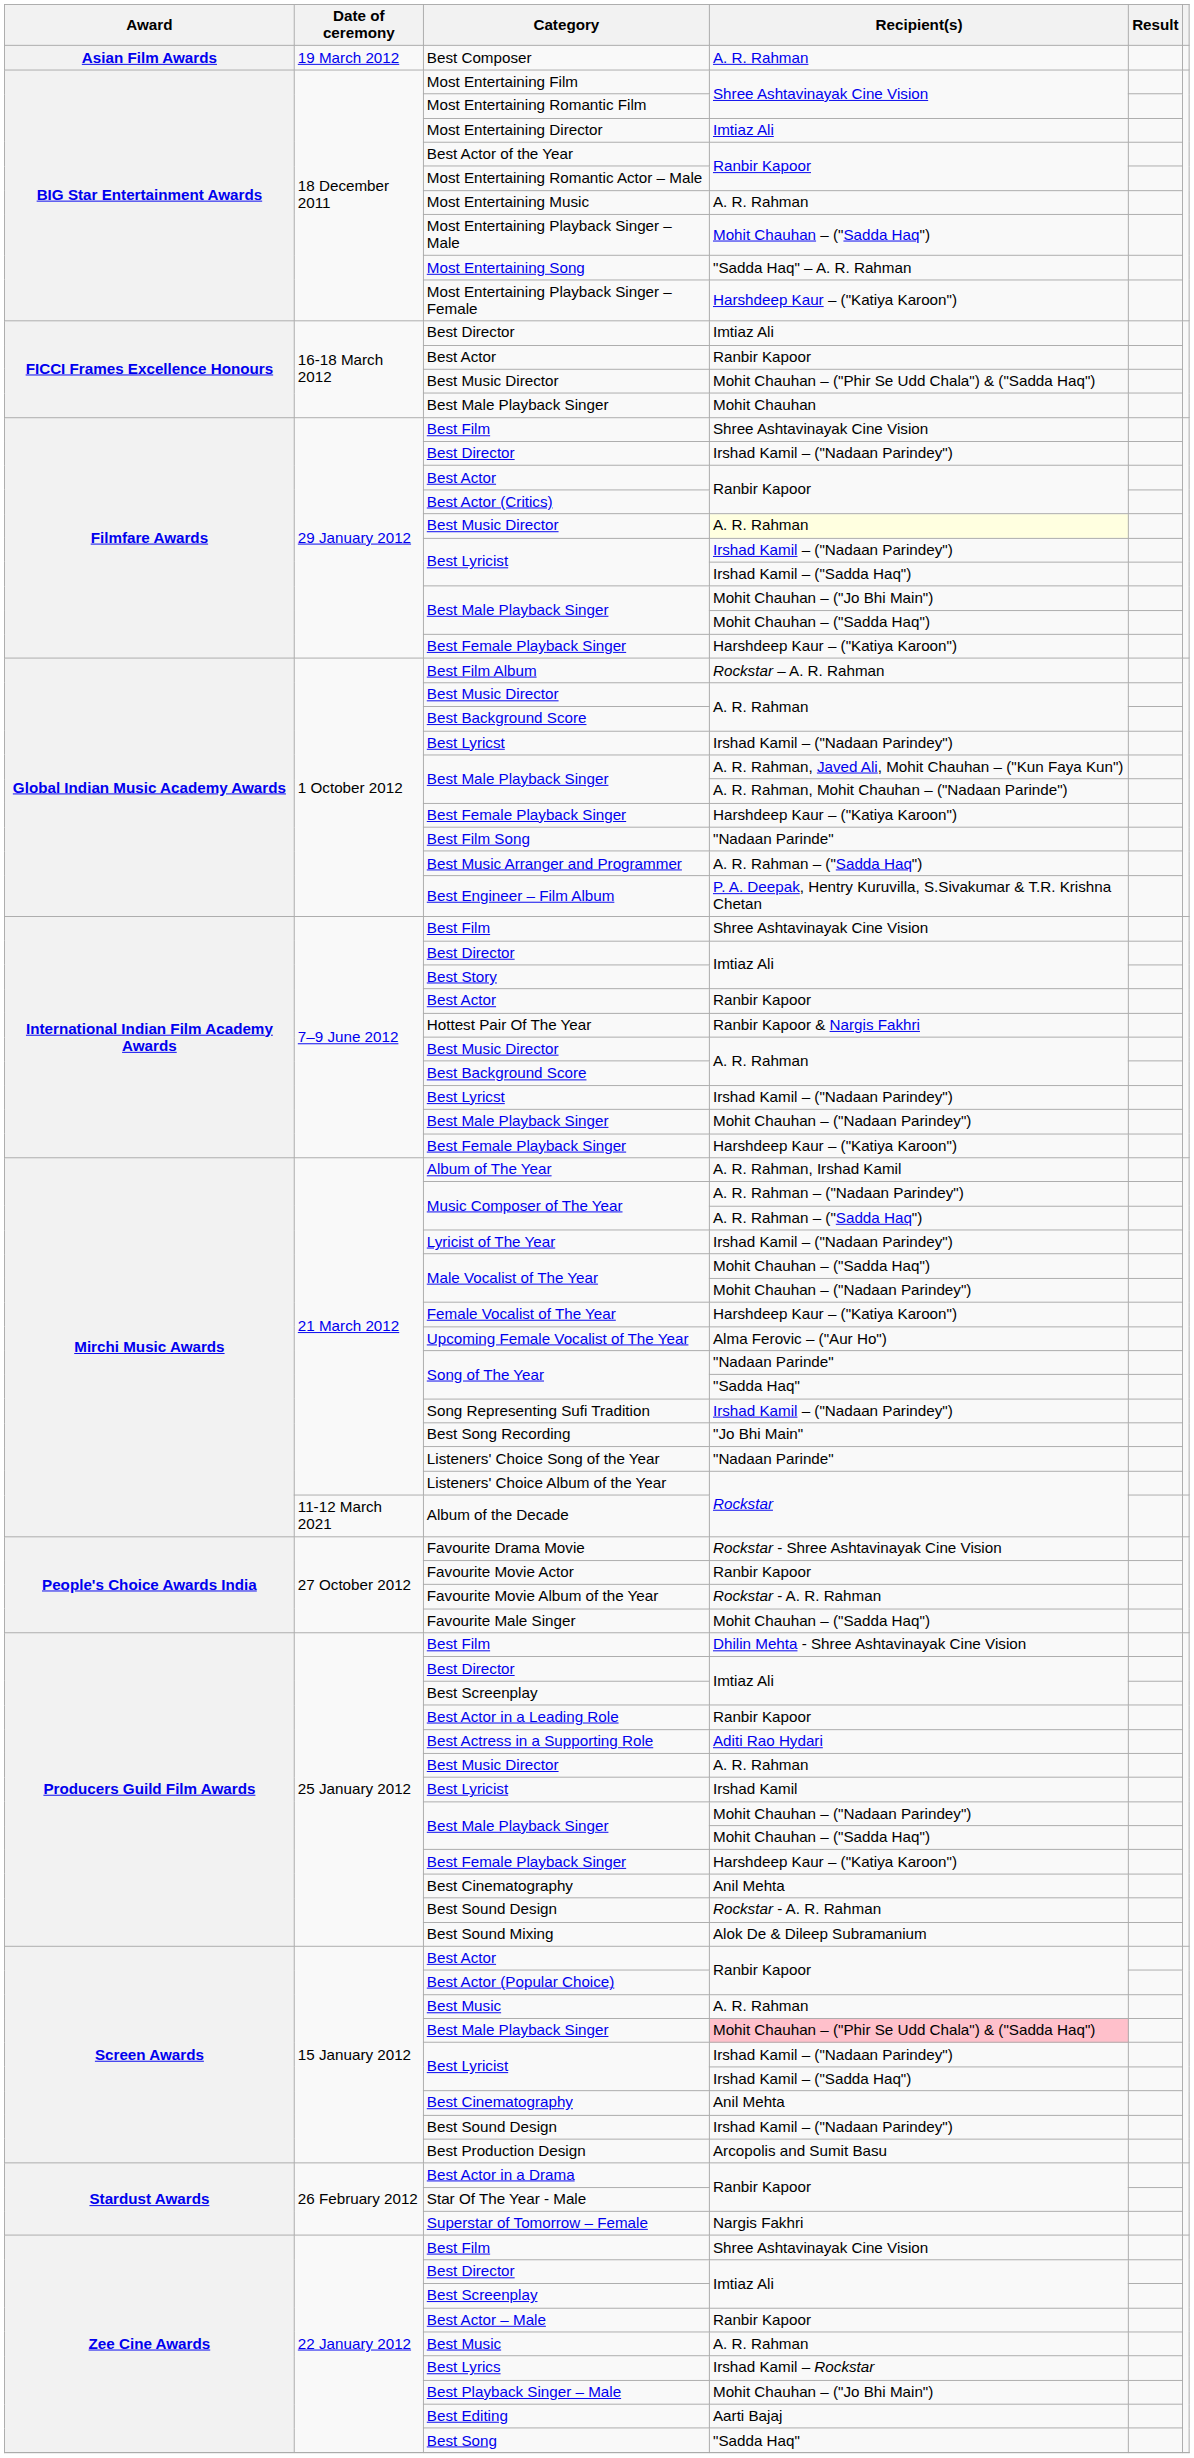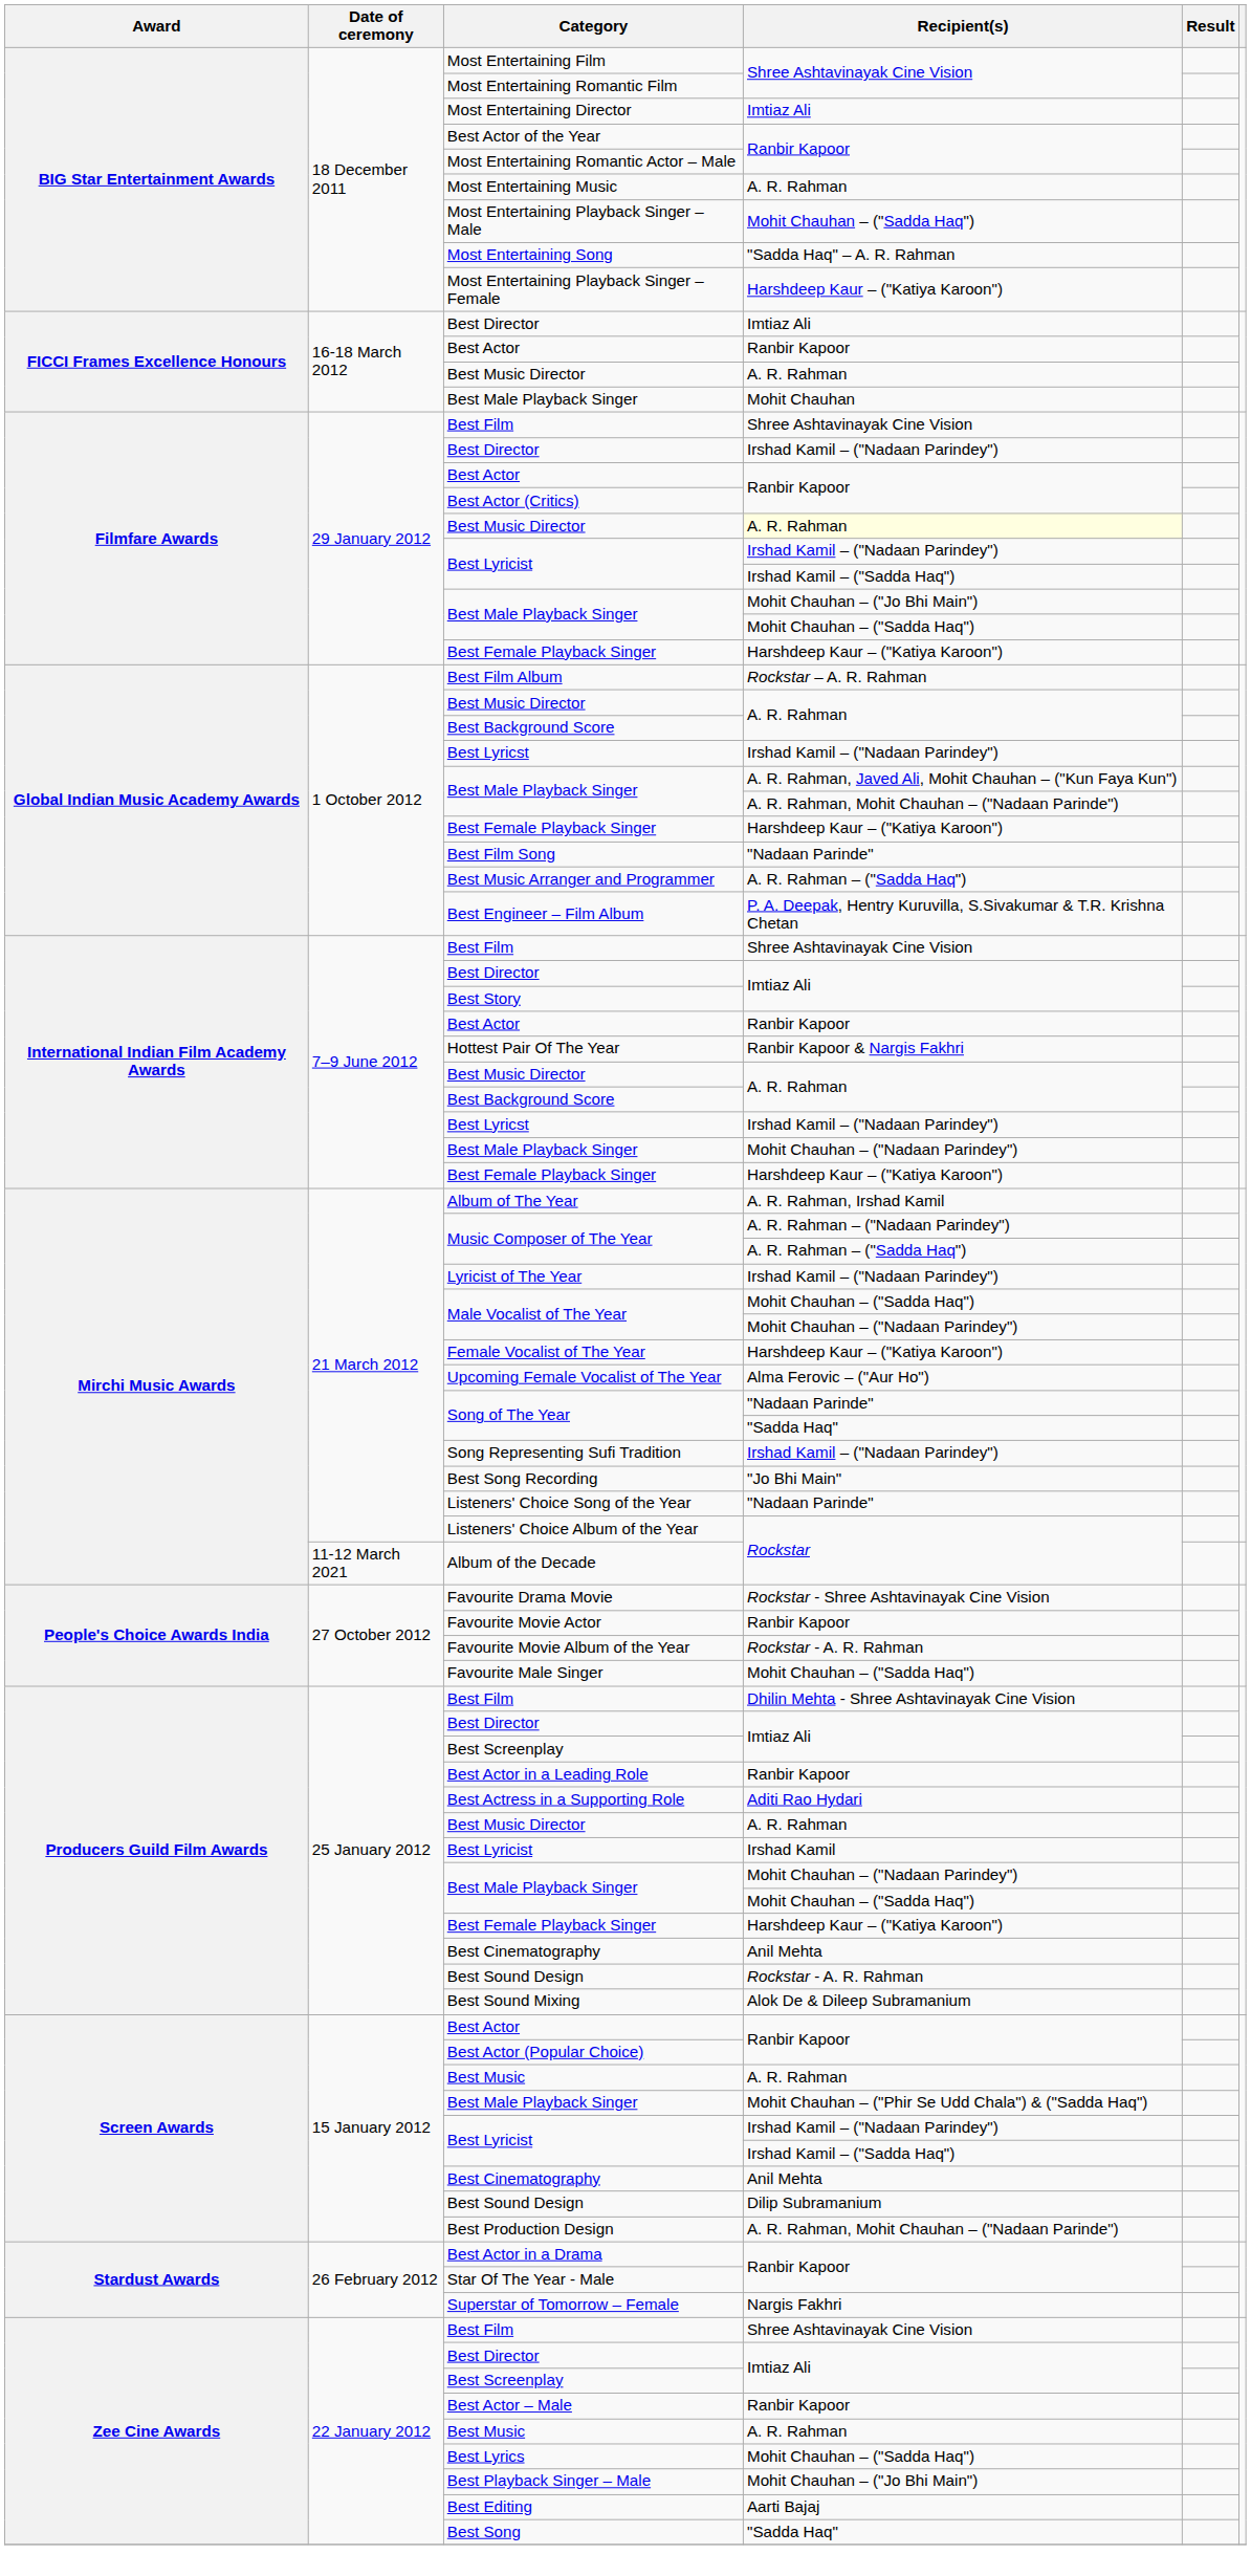- row: Asian Film Awards | 19 March 2012 | Best Composer | A. R. Rahman
16-18 March 2012 / Best Music Director | Recipient(s): Mohit Chauhan – ("Phir Se Udd Chala") & ("Sadda Haq") -> A. R. Rahman
15 January 2012 / Best Male Playback Singer | Recipient(s): pink background -> no background
15 January 2012 / Best Sound Design | Recipient(s): Irshad Kamil – ("Nadaan Parindey") -> Dilip Subramanium
Best Production Design | Recipient(s): Arcopolis and Sumit Basu -> A. R. Rahman, Mohit Chauhan – ("Nadaan Parinde")
Best Lyrics | Recipient(s): Irshad Kamil – Rockstar -> Mohit Chauhan – ("Sadda Haq")
